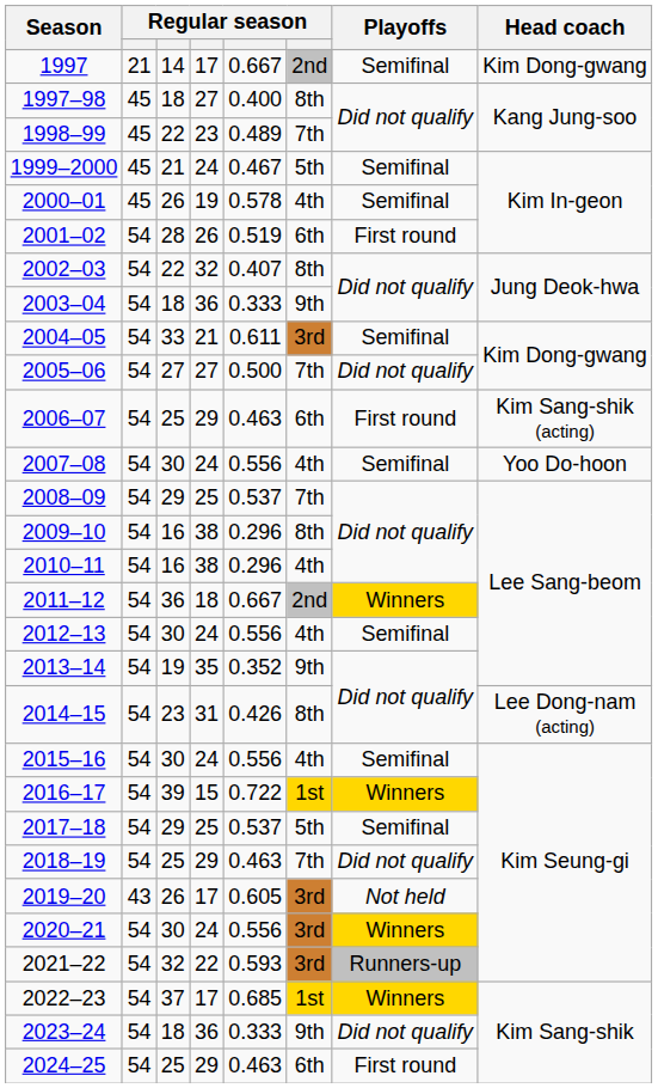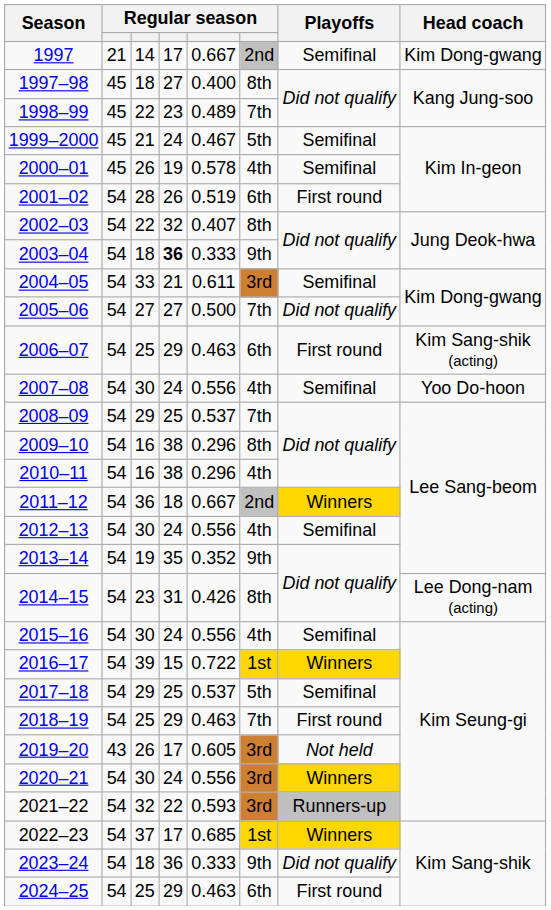2003–04 | column 4: normal -> bold
2018–19 | Playoffs: Did not qualify -> First round
